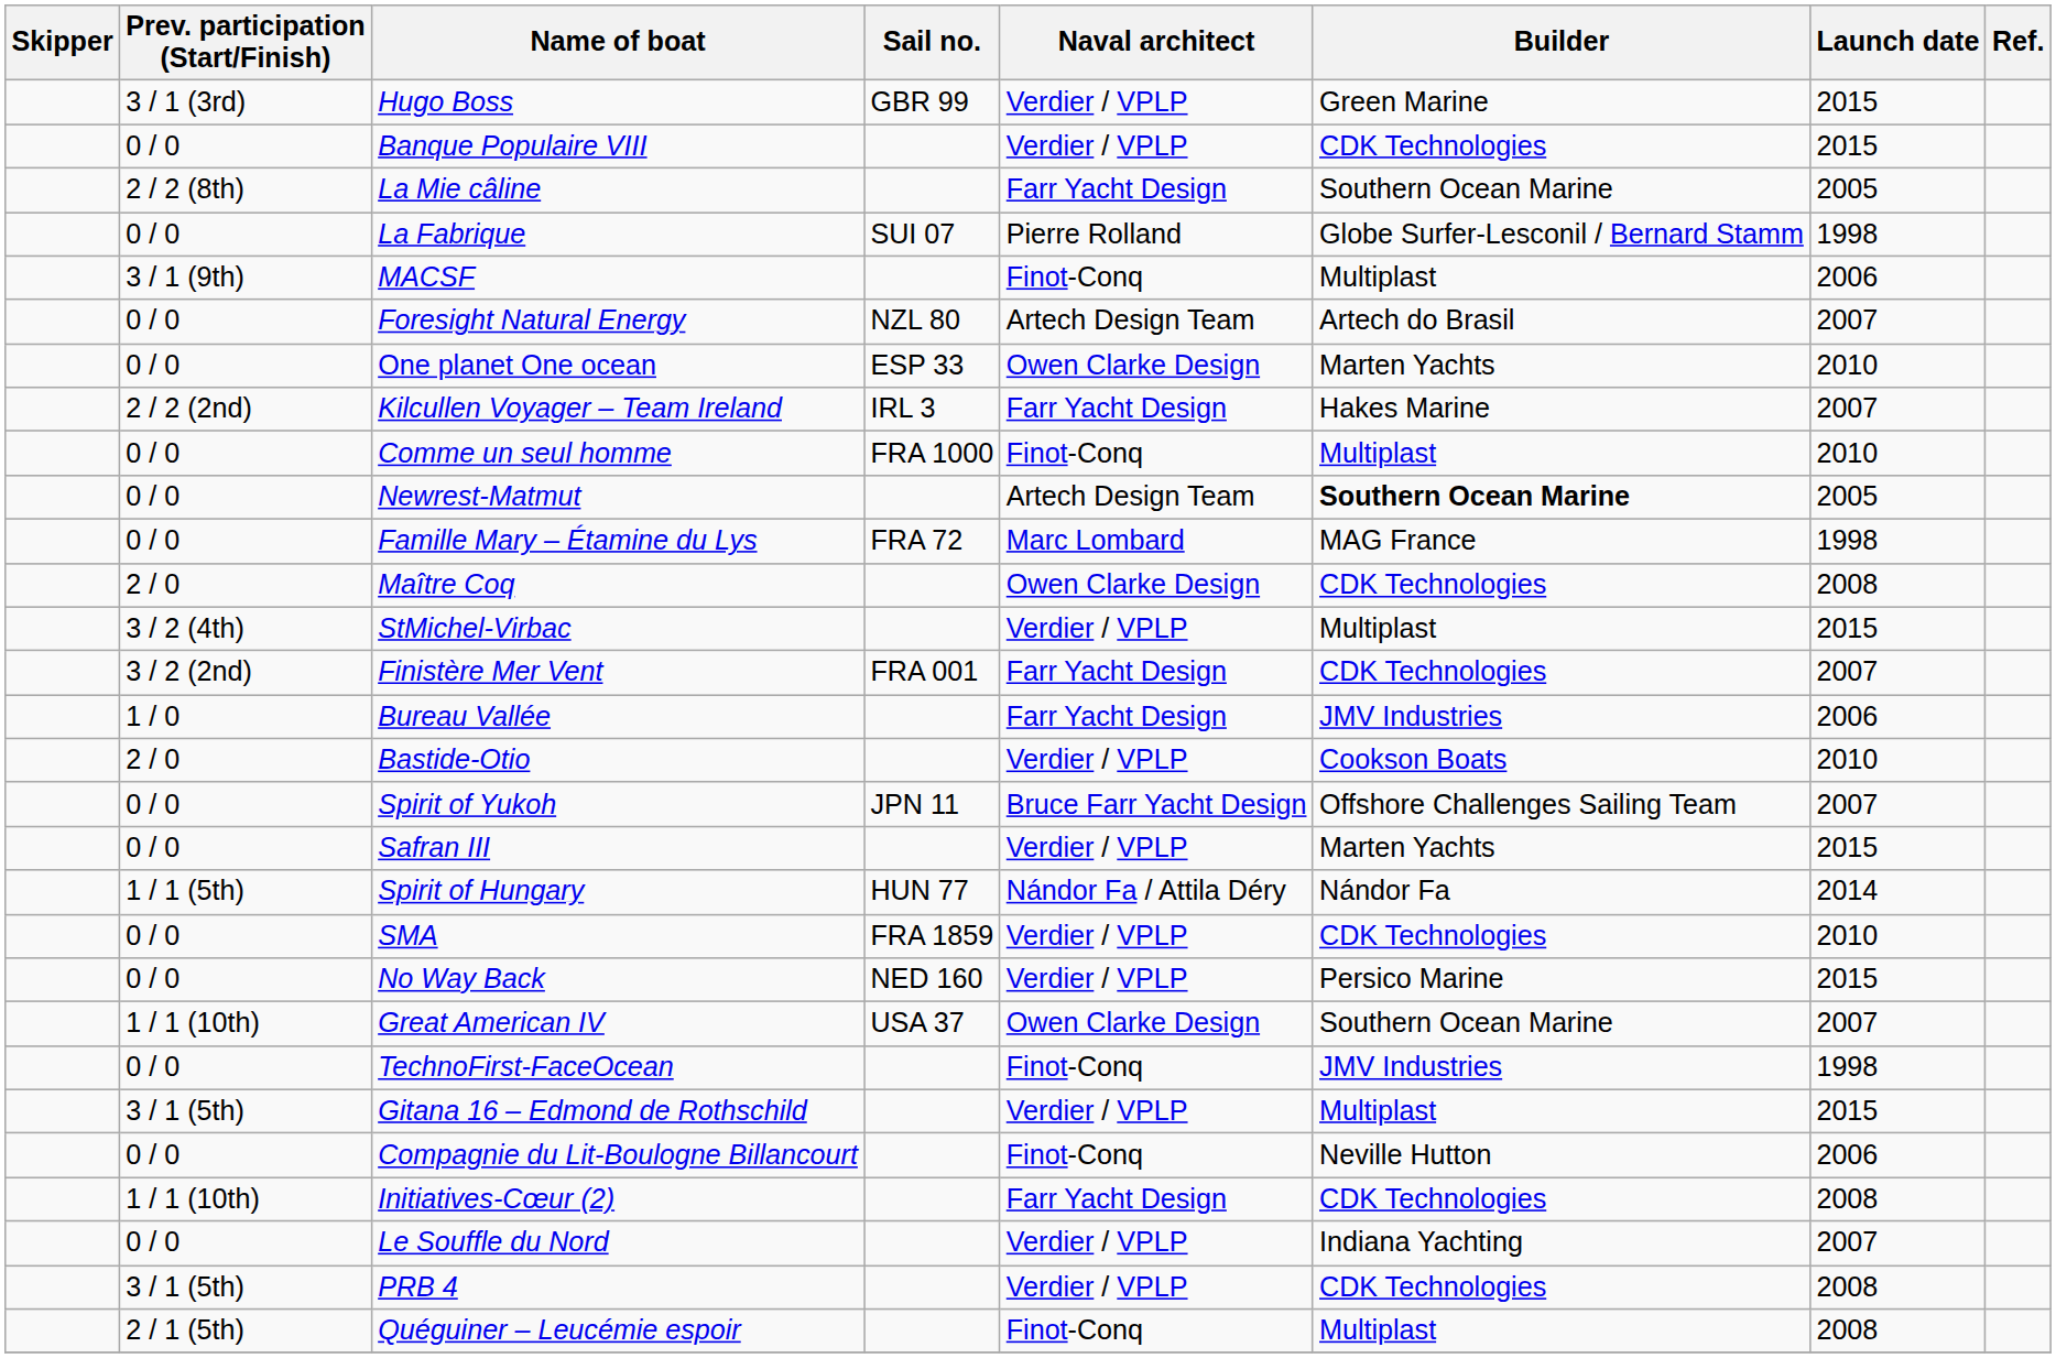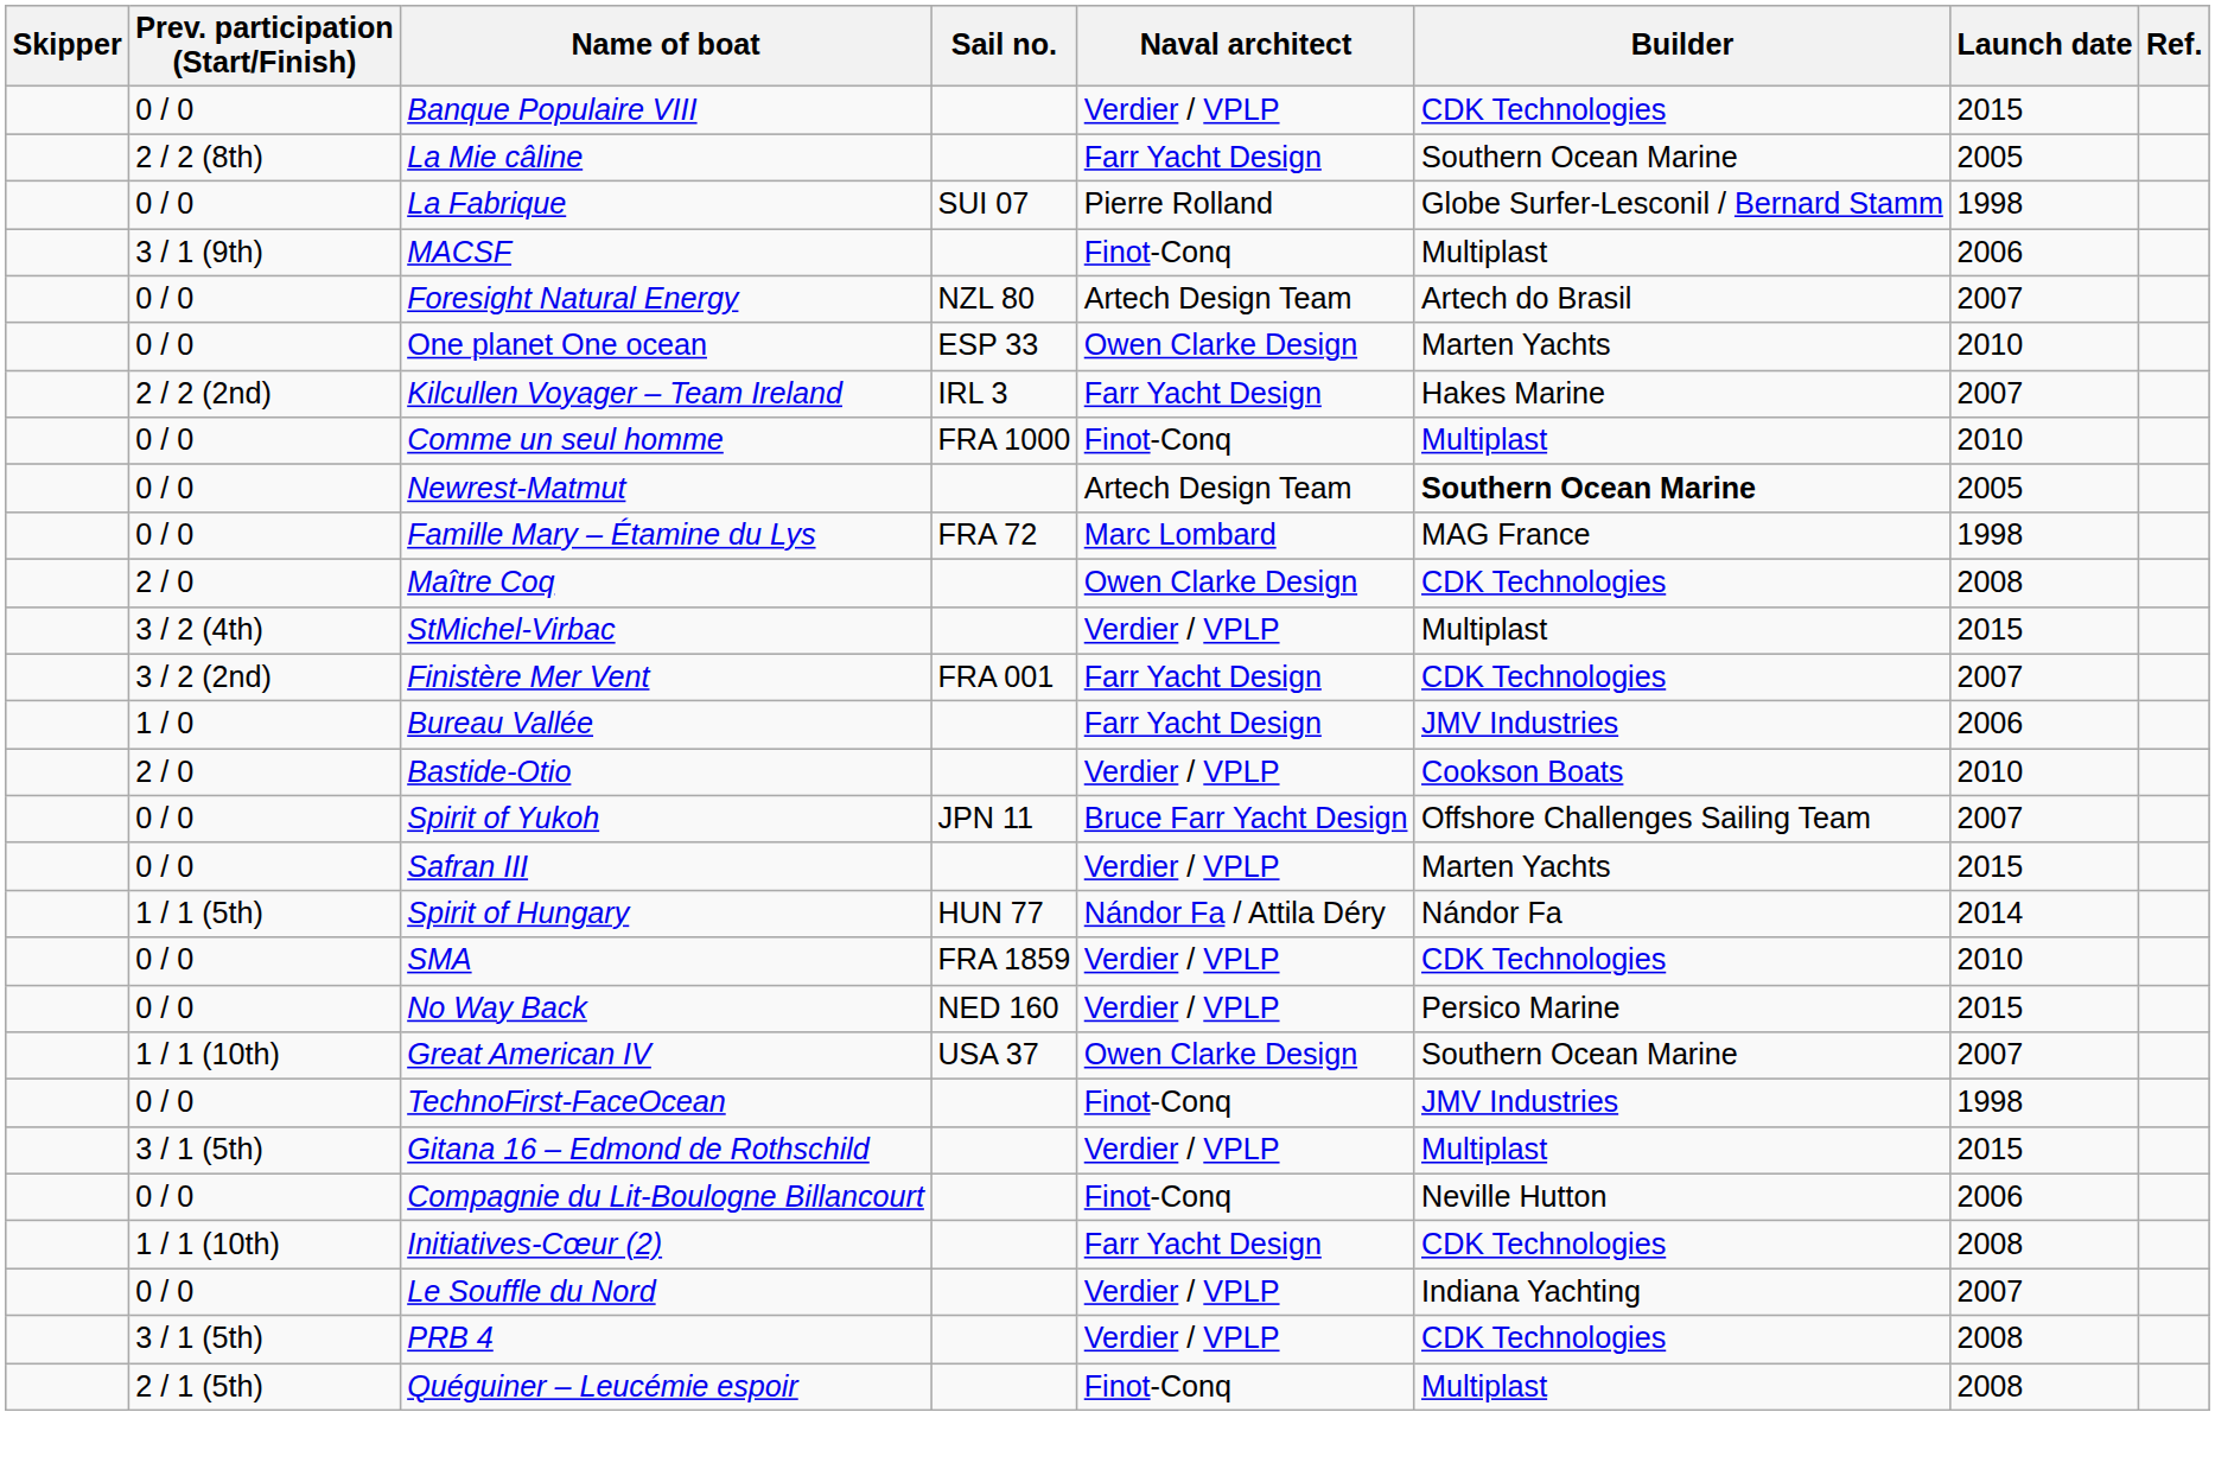- row: 3 / 1 (3rd) | Hugo Boss | GBR 99 | Verdier / VPLP | Green Marine | 2015
